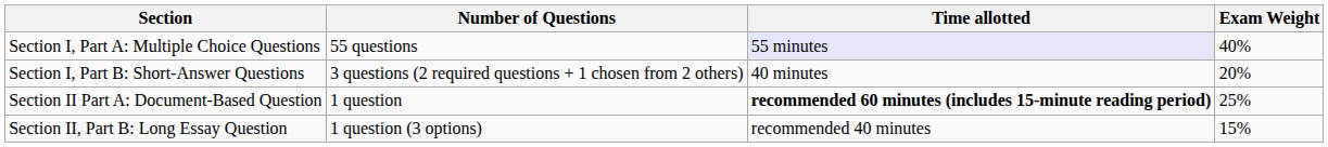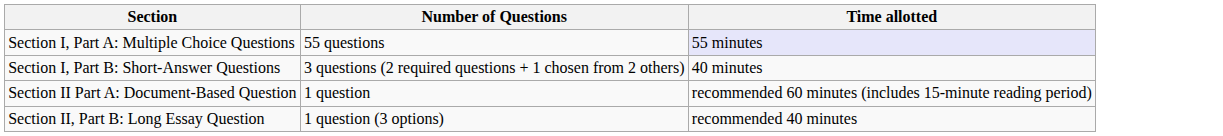- column: Exam Weight | 40% | 20% | 25% | 15%
Section II Part A: Document-Based Question | Time allotted: bold -> normal
